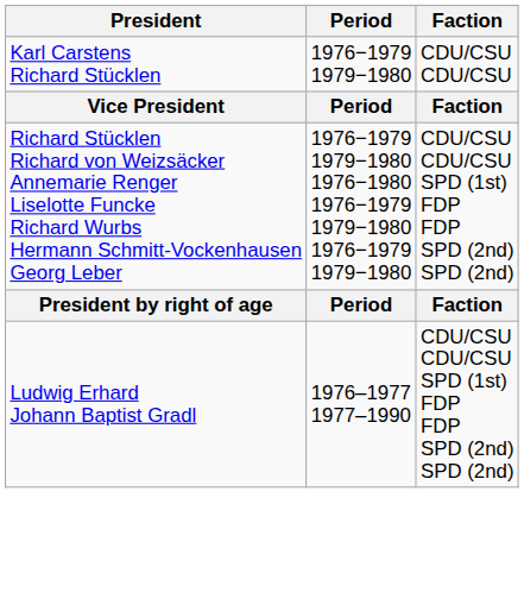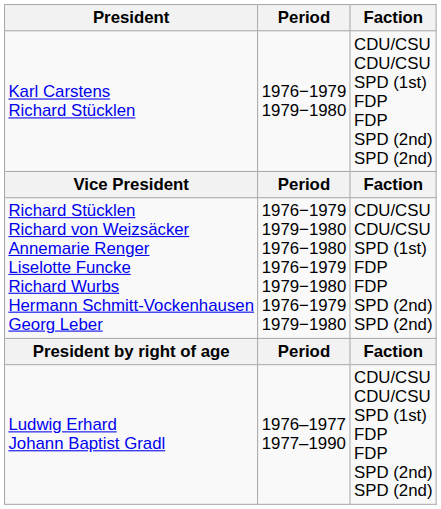Karl Carstens Richard Stücklen | Faction: CDU/CSU CDU/CSU -> CDU/CSU CDU/CSU SPD (1st) FDP FDP SPD (2nd) SPD (2nd)
